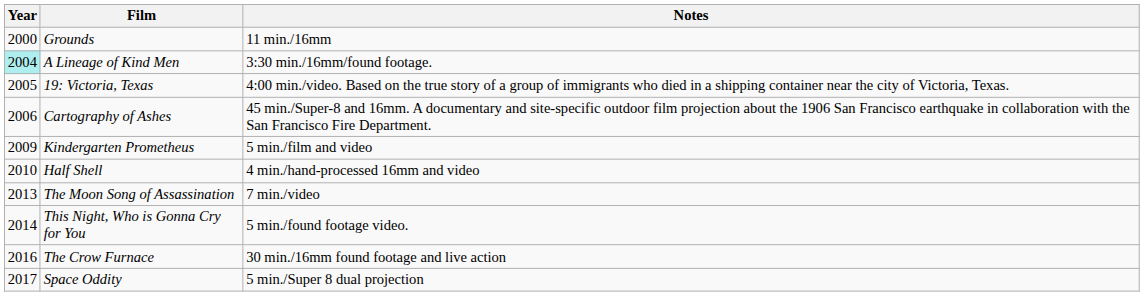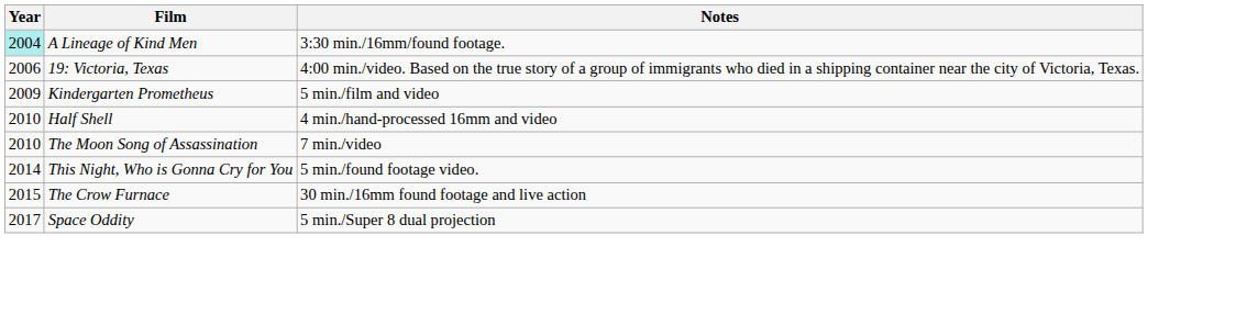- row: 2000 | Grounds | 11 min./16mm
19: Victoria, Texas | Year: 2005 -> 2006
- row: 2006 | Cartography of Ashes | 45 min./Super-8 and 16mm. A documentary and site-specific outdoor film projection about the 1906 San Francisco earthquake in collaboration with the San Francisco Fire Department.
The Moon Song of Assassination | Year: 2013 -> 2010
The Crow Furnace | Year: 2016 -> 2015
